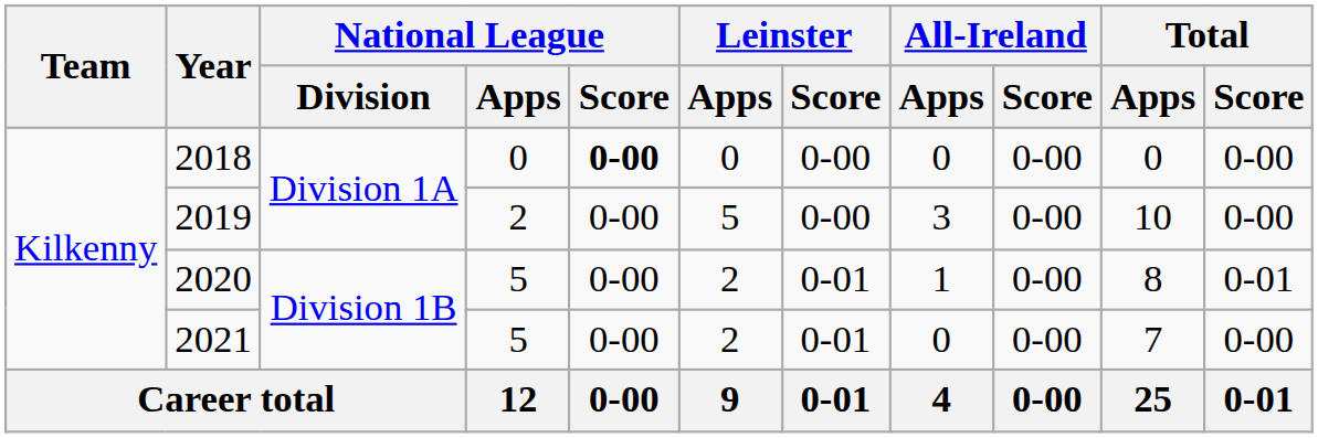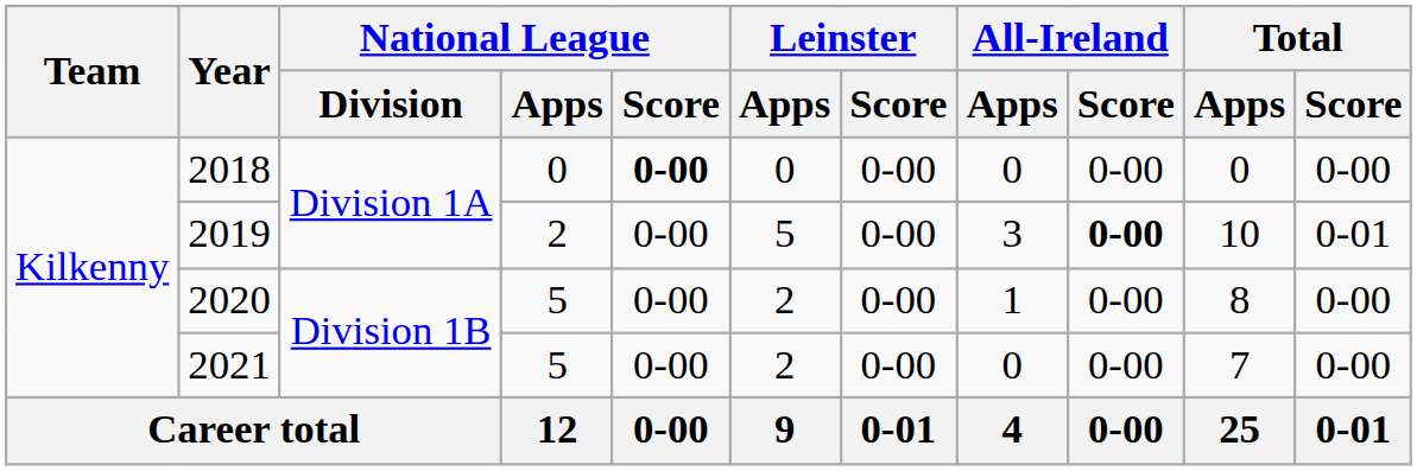2019 | All-Ireland / Score: normal -> bold
2019 | Total / Score: 0-00 -> 0-01
2020 | Leinster / Score: 0-01 -> 0-00
2020 | Total / Score: 0-01 -> 0-00
2021 | Leinster / Score: 0-01 -> 0-00
